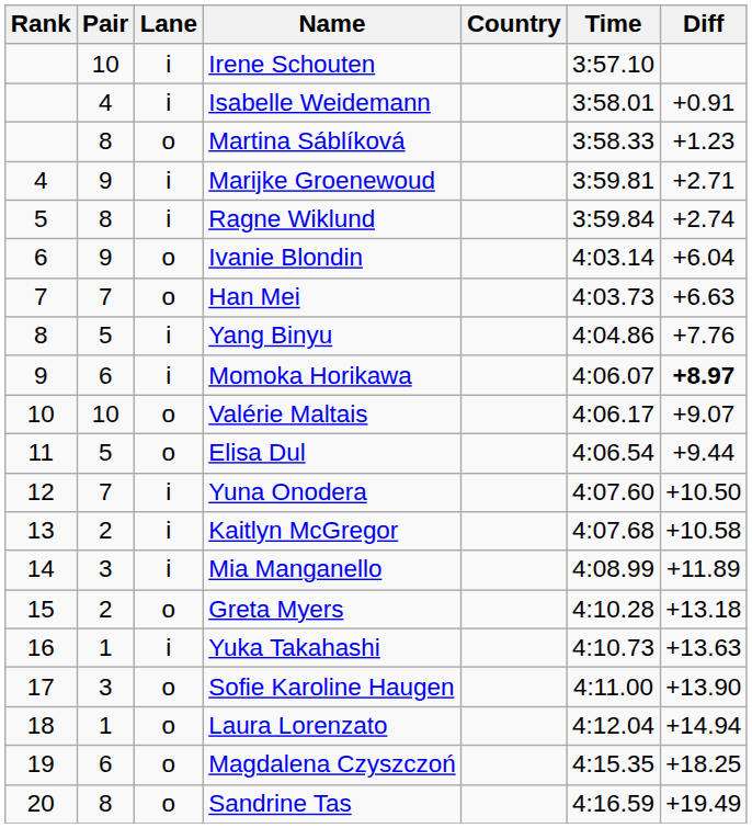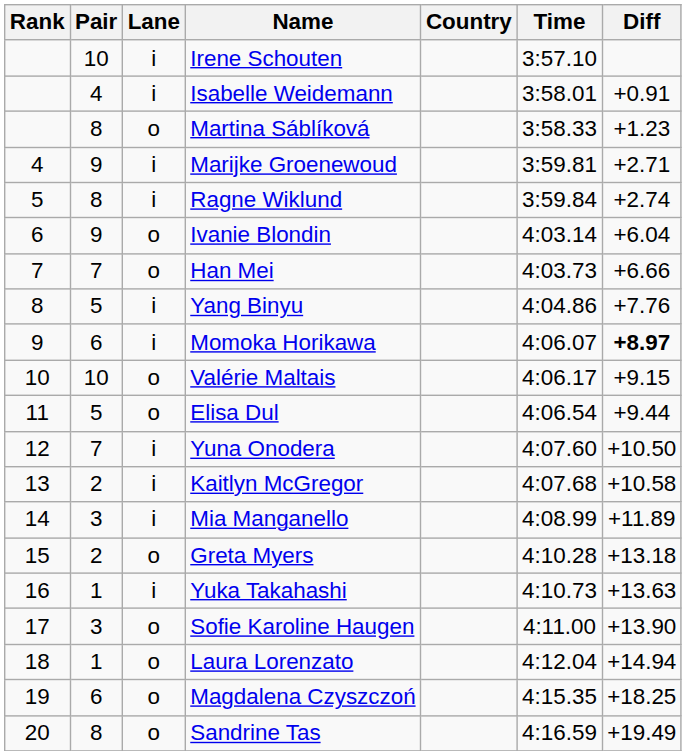Han Mei | Diff: +6.63 -> +6.66
Valérie Maltais | Diff: +9.07 -> +9.15
